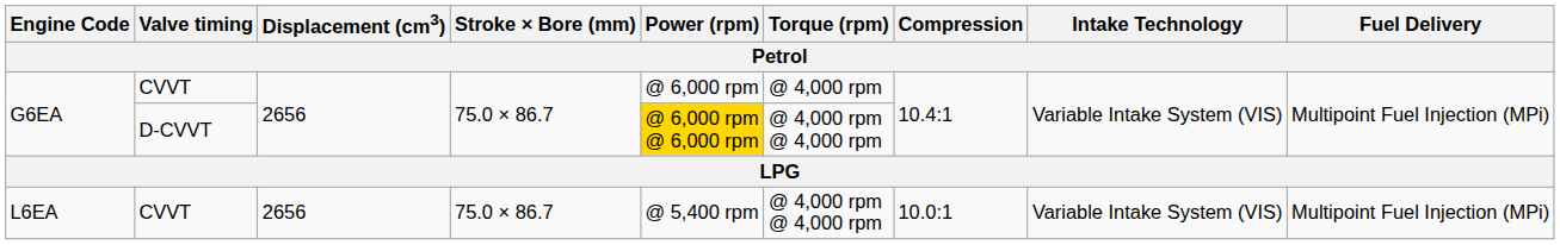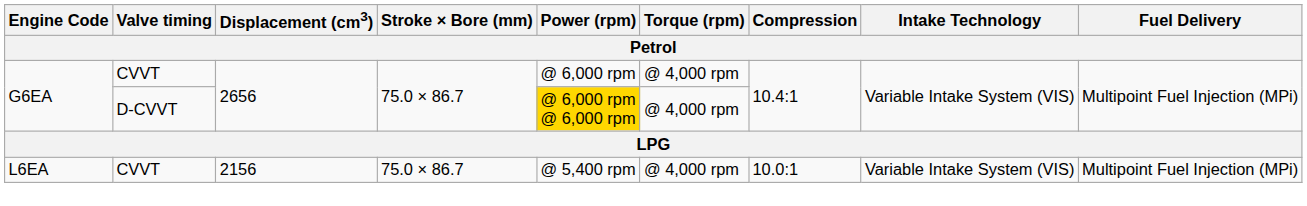G6EA / D-CVVT | Torque (rpm): @ 4,000 rpm @ 4,000 rpm -> @ 4,000 rpm
L6EA | Displacement (cm3): 2656 -> 2156
L6EA | Torque (rpm): @ 4,000 rpm @ 4,000 rpm -> @ 4,000 rpm
